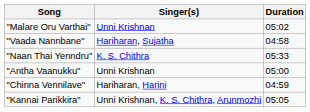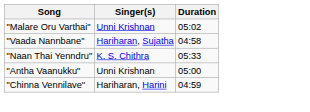- row: "Kannai Parikkira" | Unni Krishnan, K. S. Chithra, Arunmozhi | 05:05
